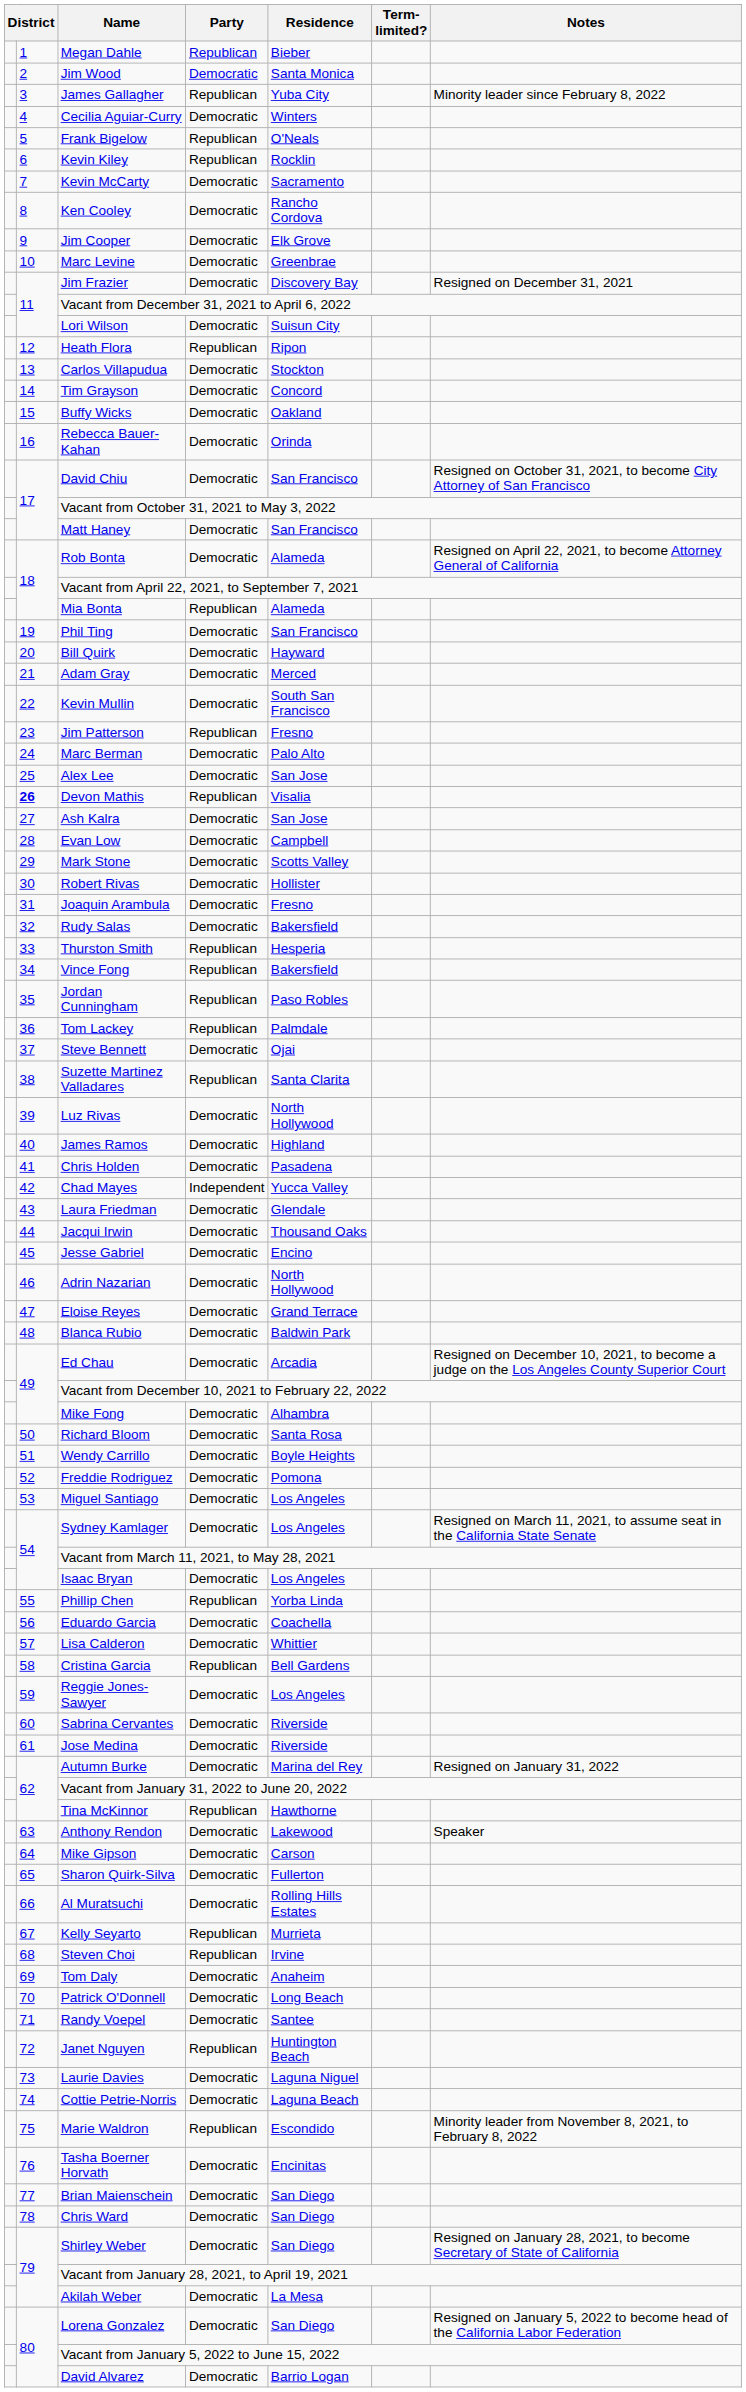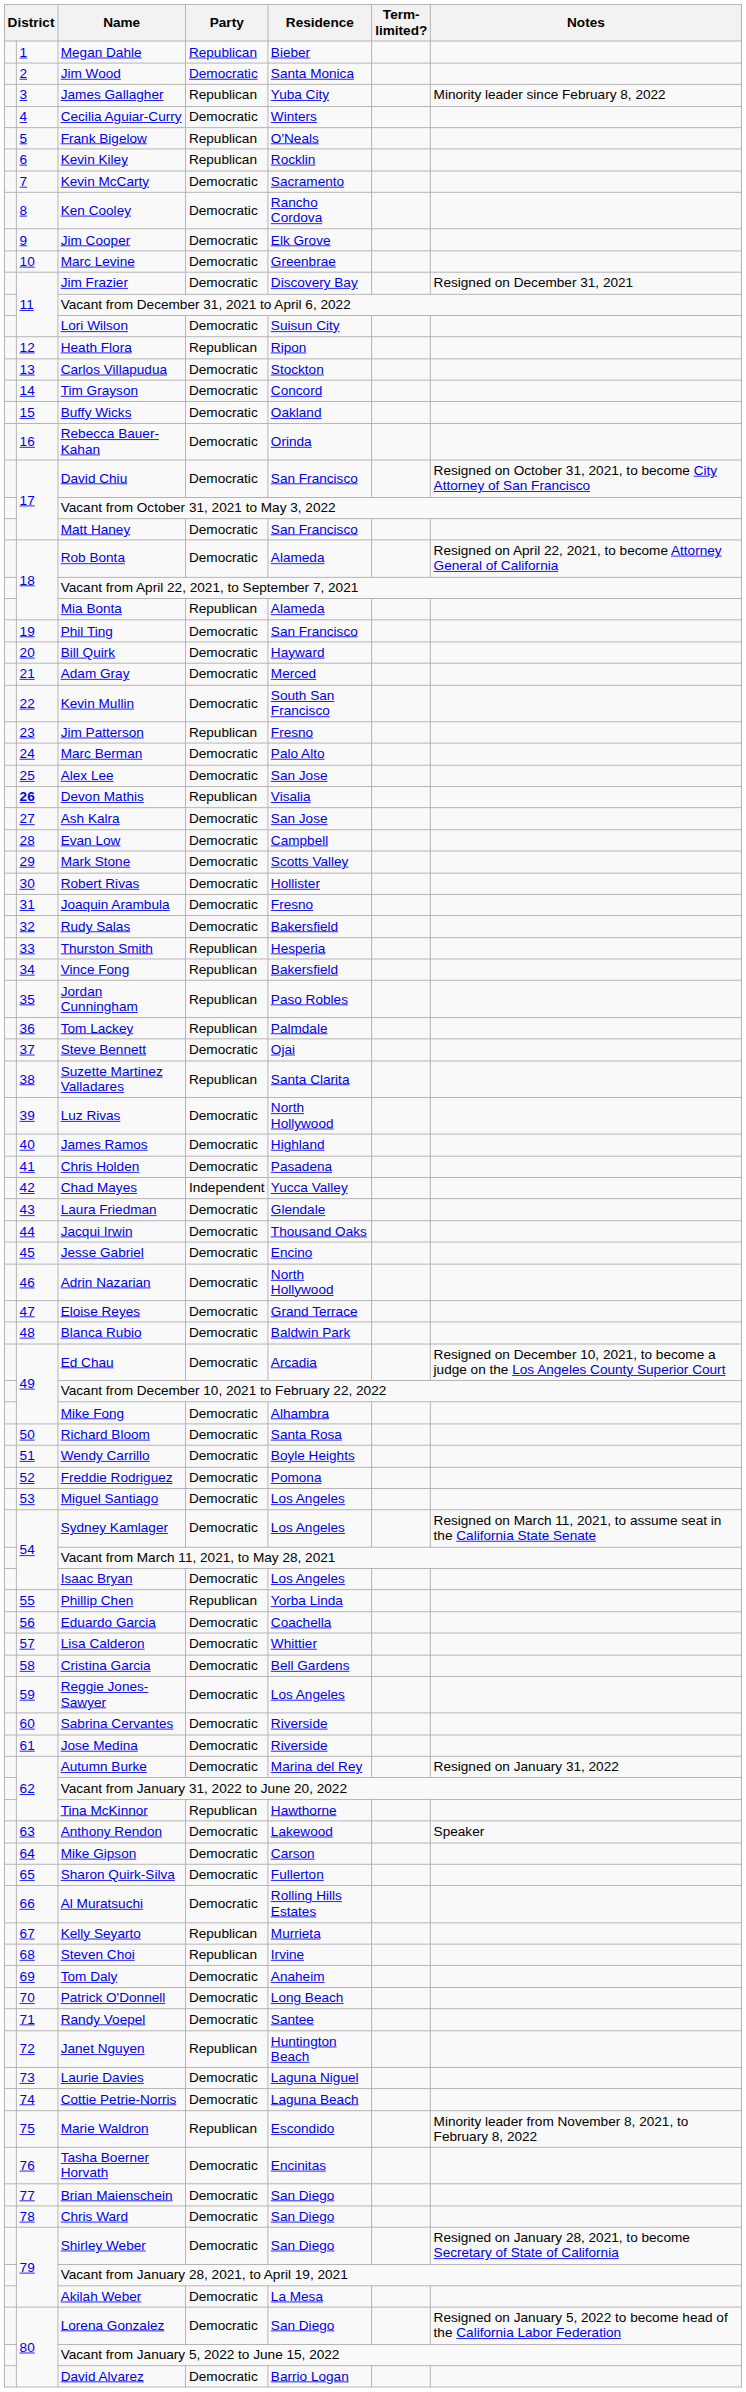Cristina Garcia | Party: Republican -> Democratic
